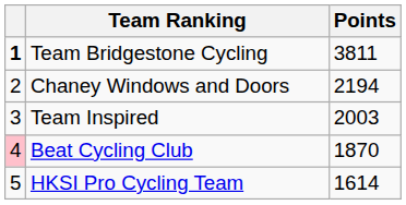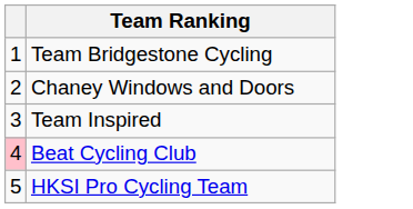- column: Points | 3811 | 2194 | 2003 | 1870 | 1614
Team Bridgestone Cycling | column 1: bold -> normal
